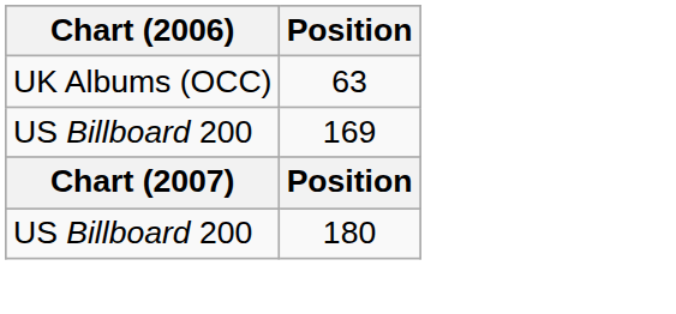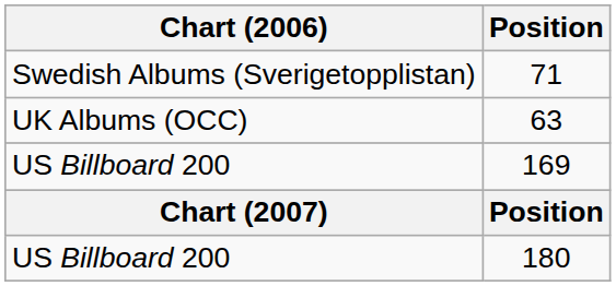+ row: Swedish Albums (Sverigetopplistan) | 71
